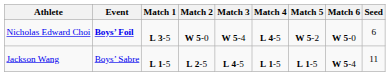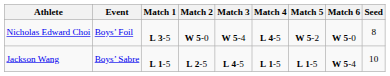Nicholas Edward Choi | Event: bold -> normal
Nicholas Edward Choi | Seed: 6 -> 8
Jackson Wang | Seed: 11 -> 10
